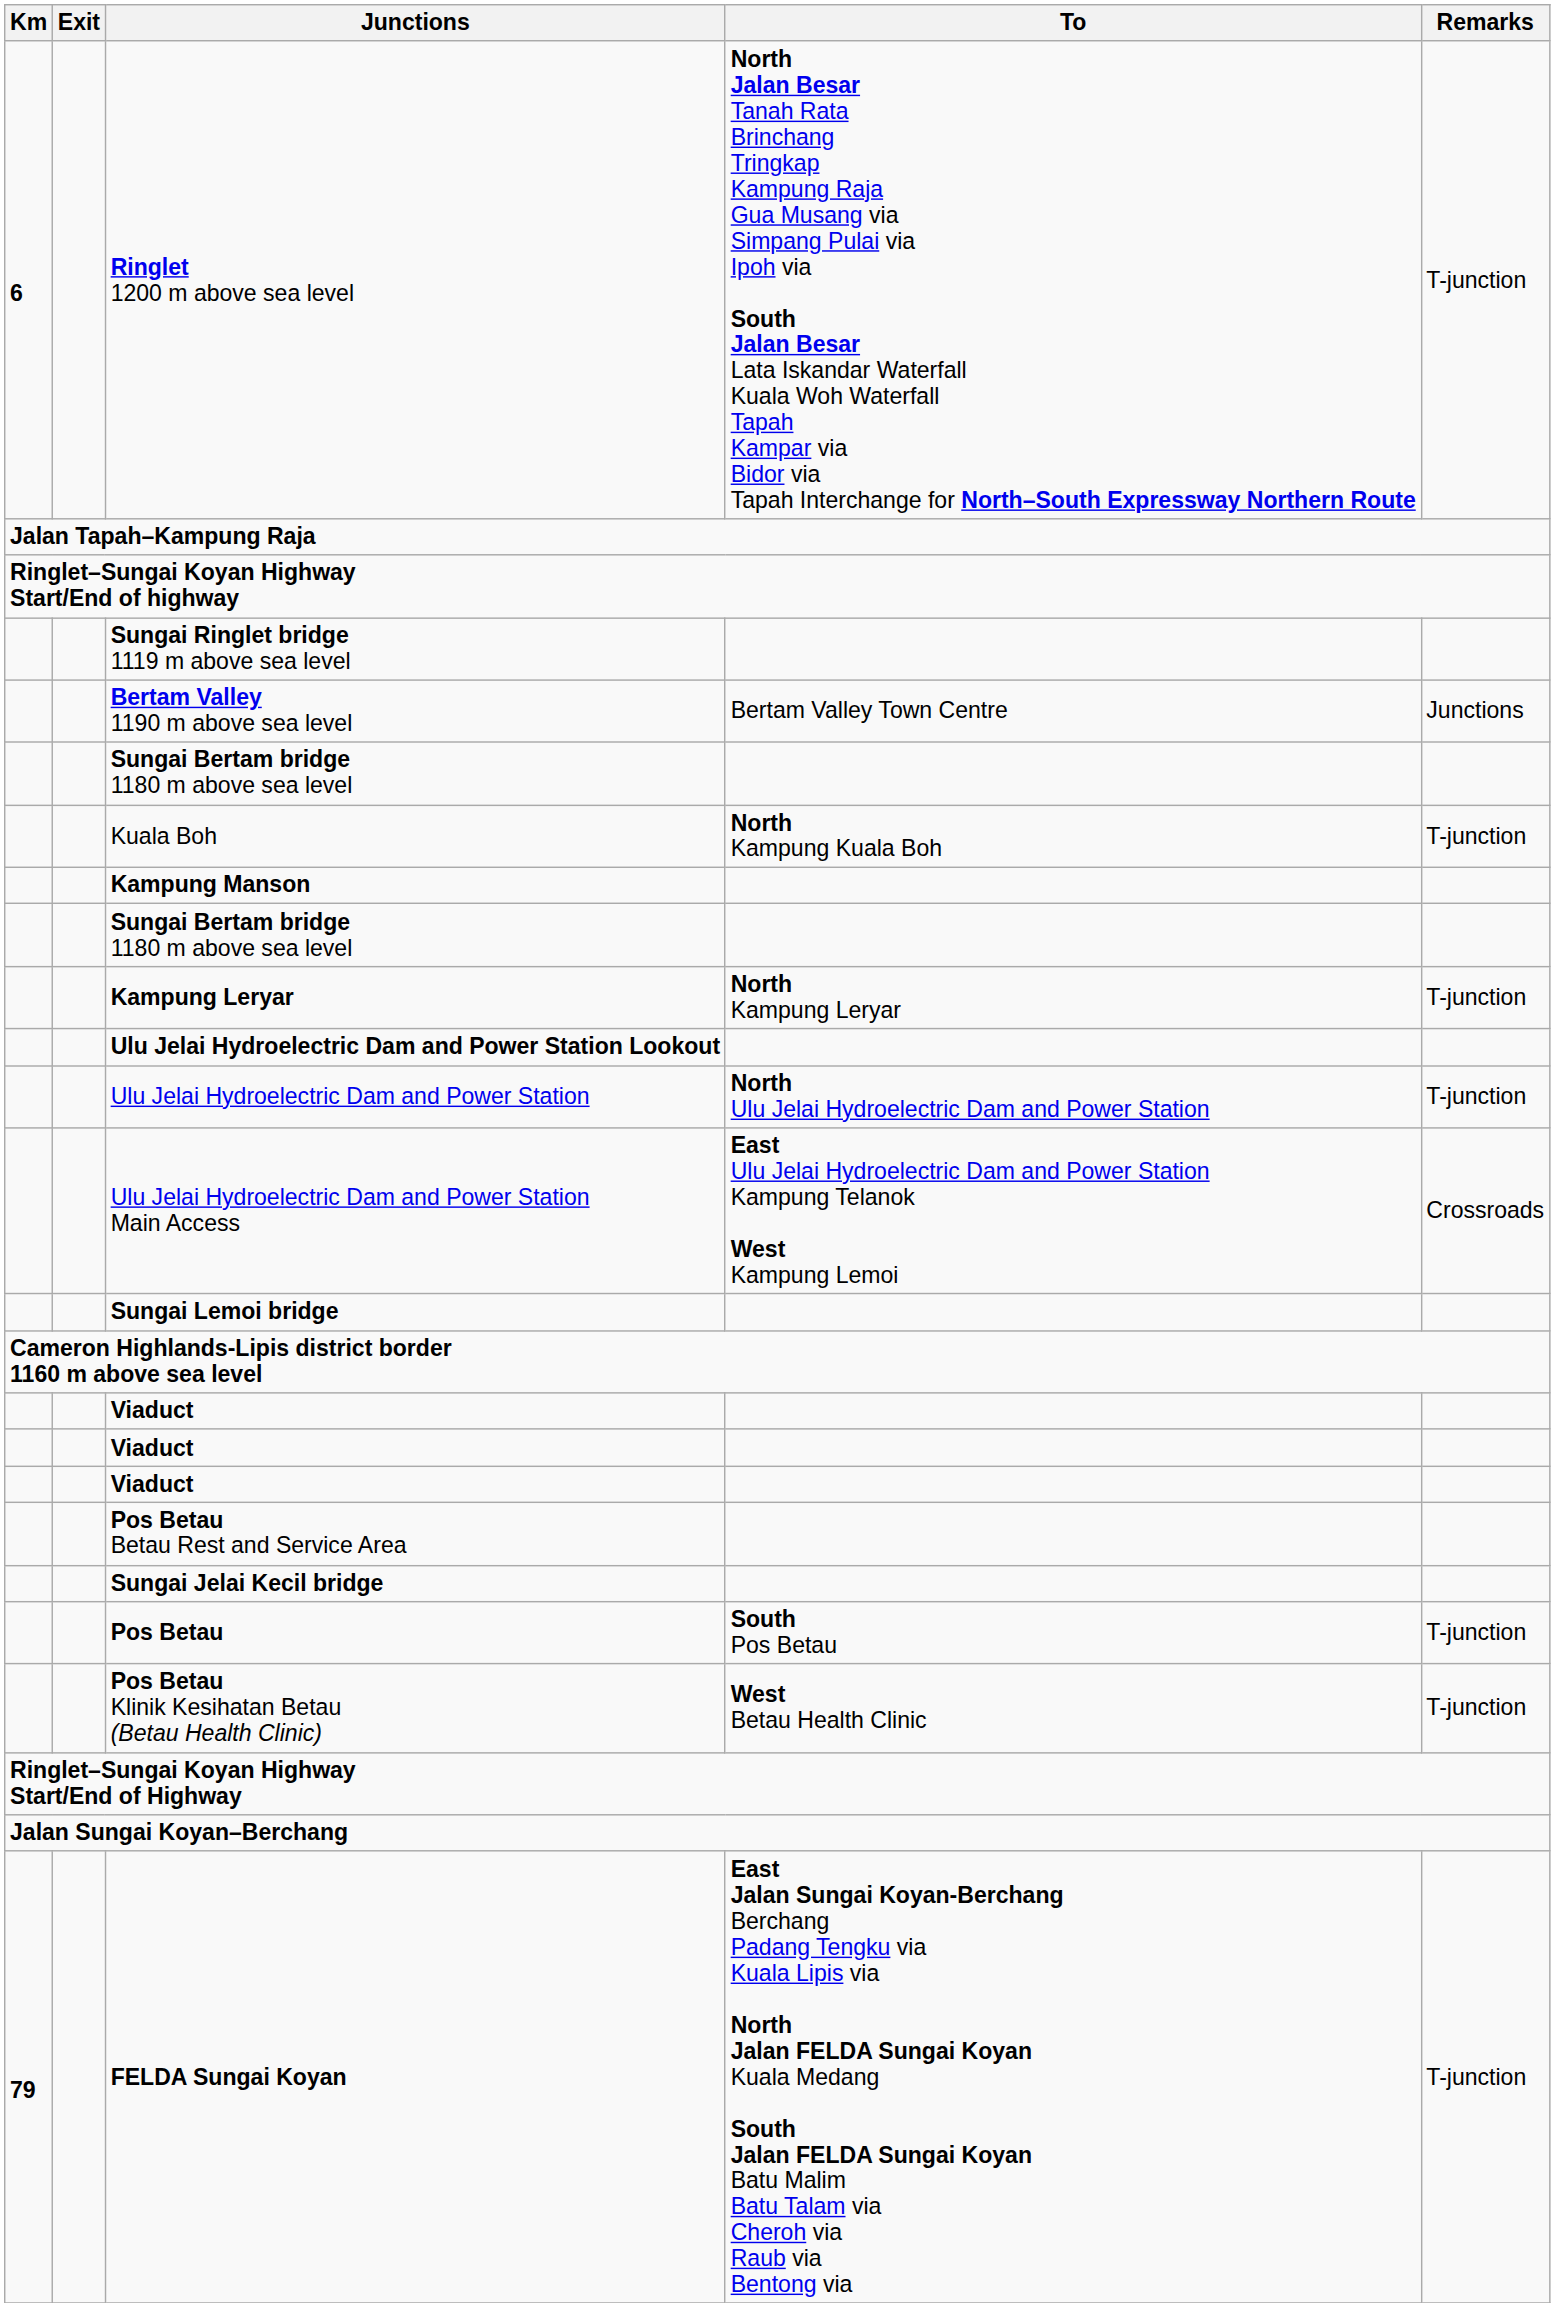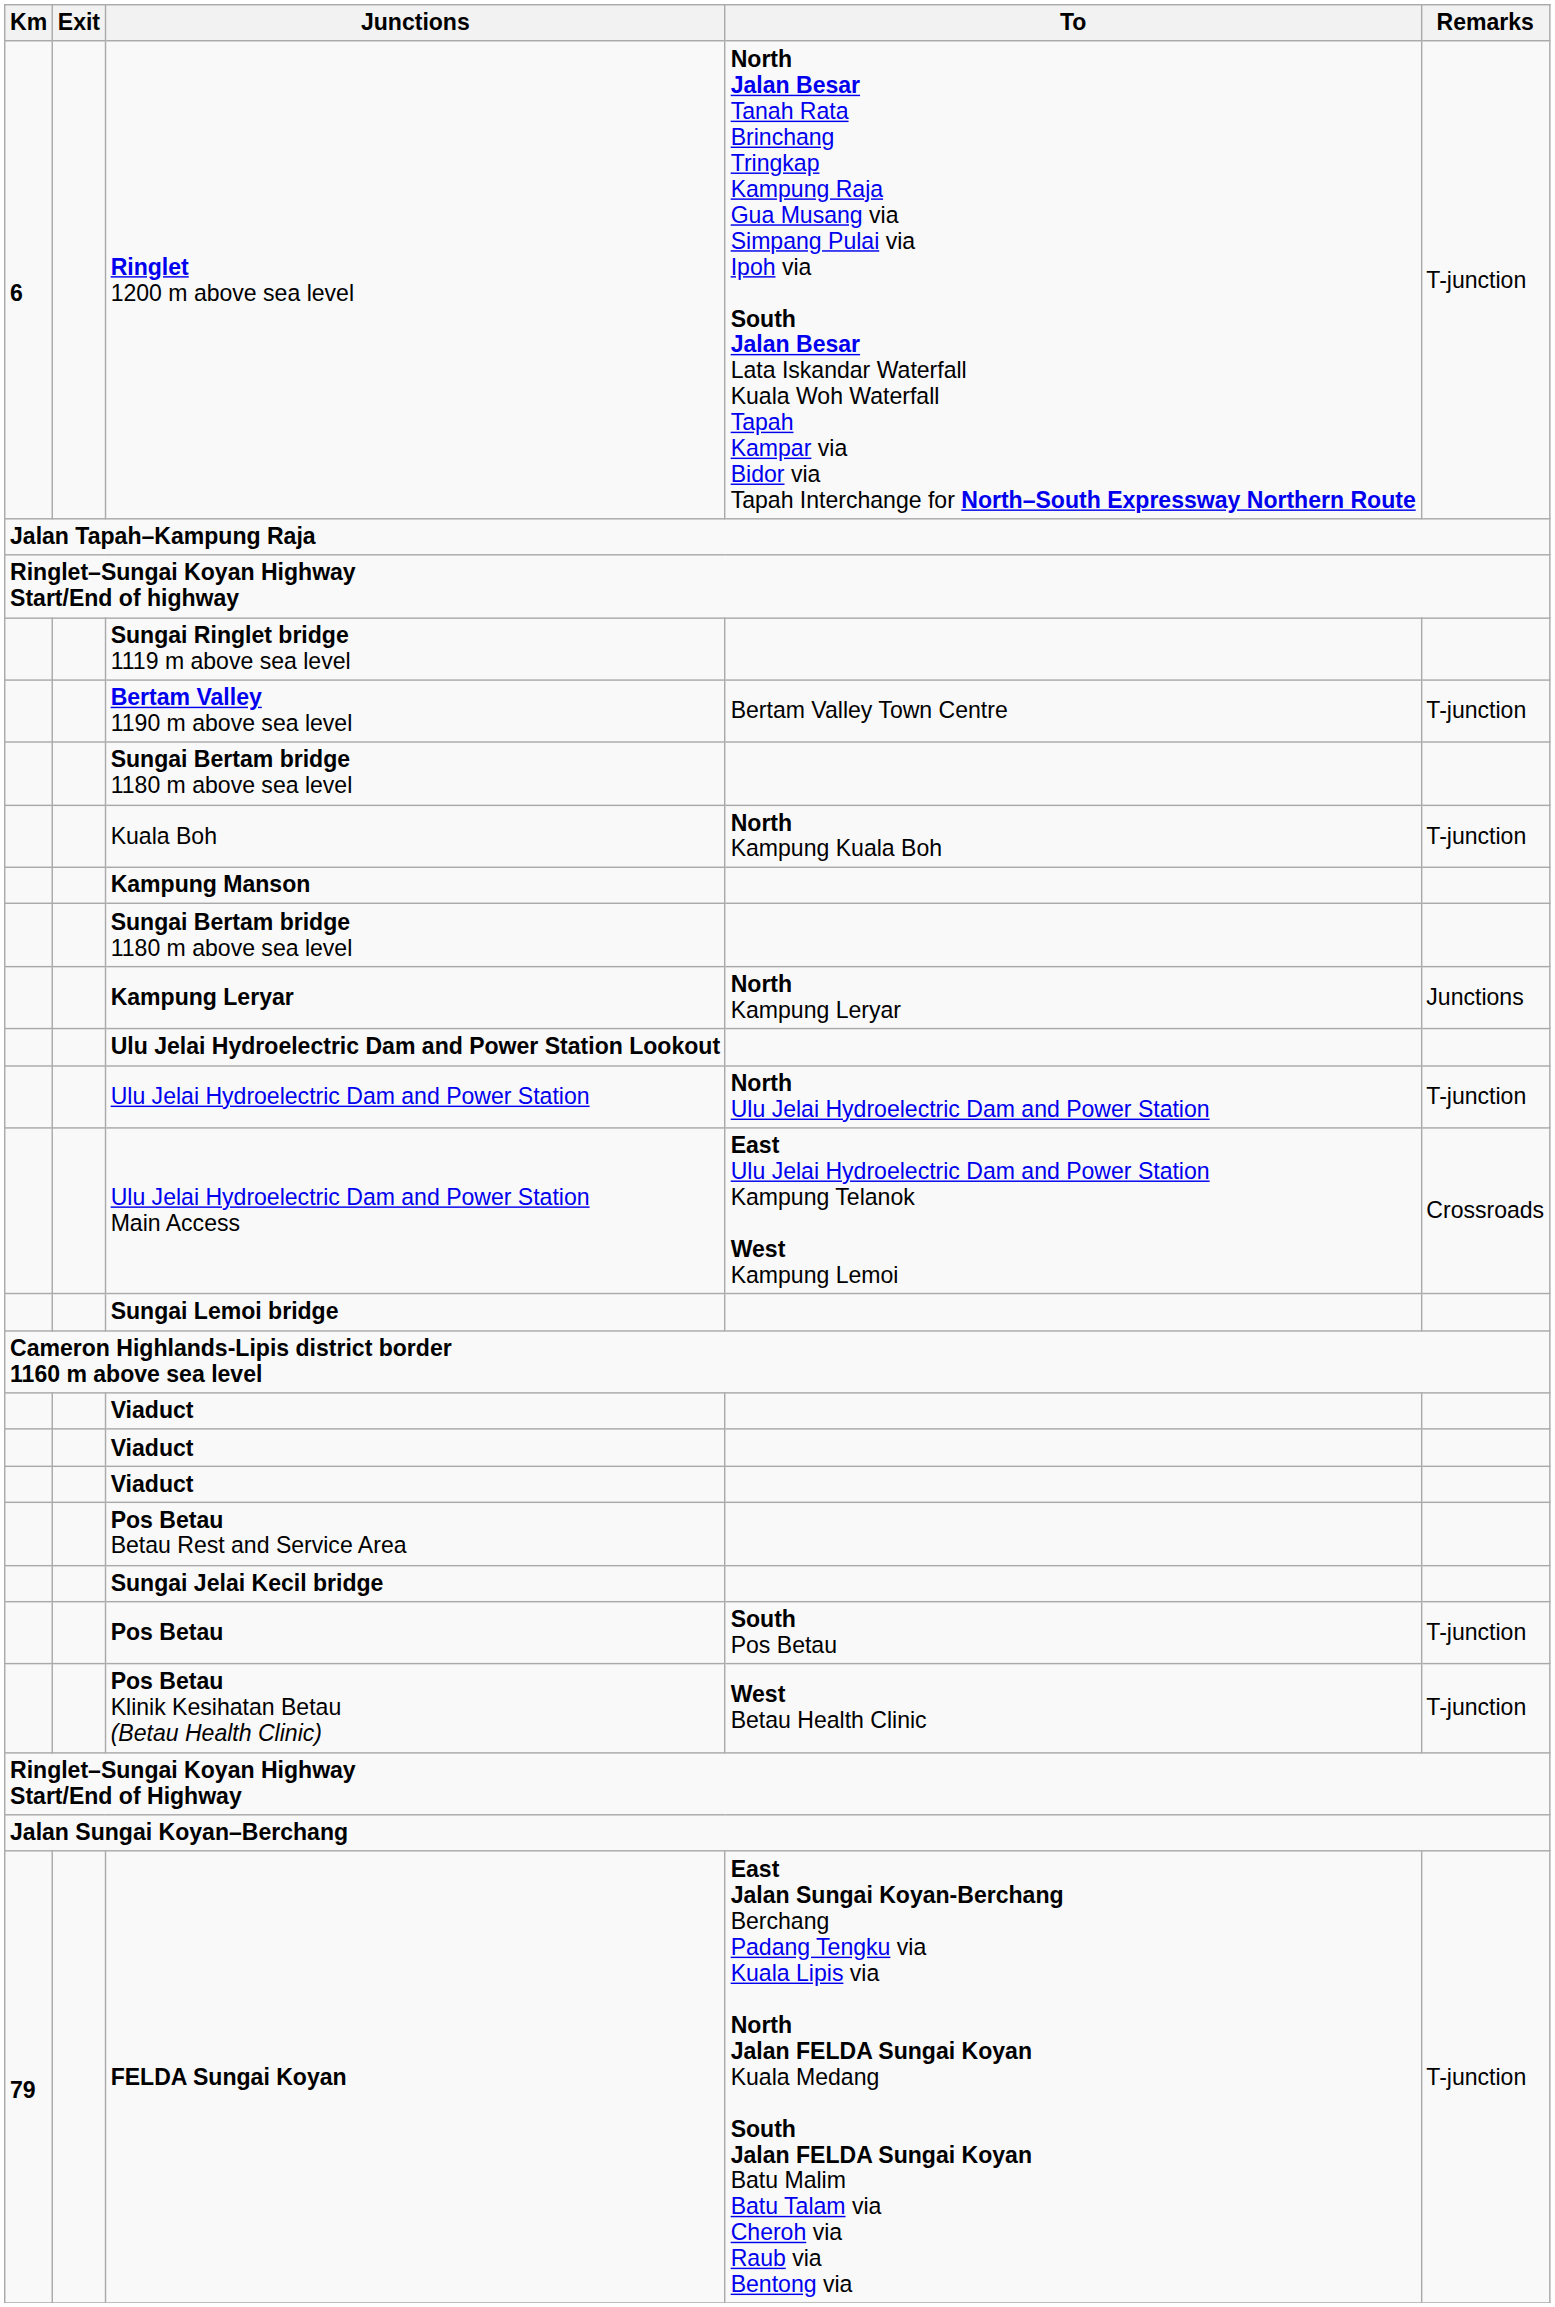Bertam Valley 1190 m above sea level | Remarks: Junctions -> T-junction
Kampung Leryar | Remarks: T-junction -> Junctions
